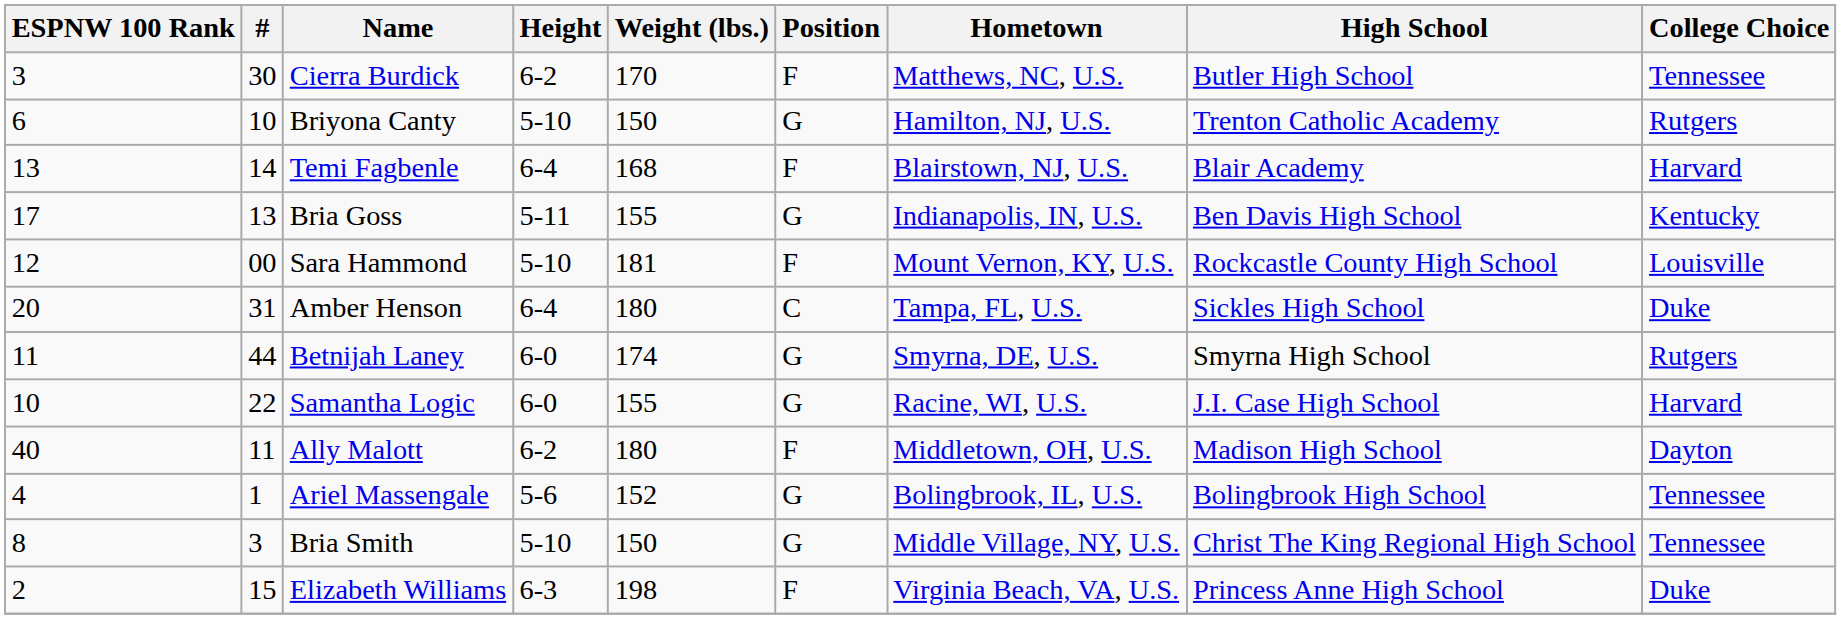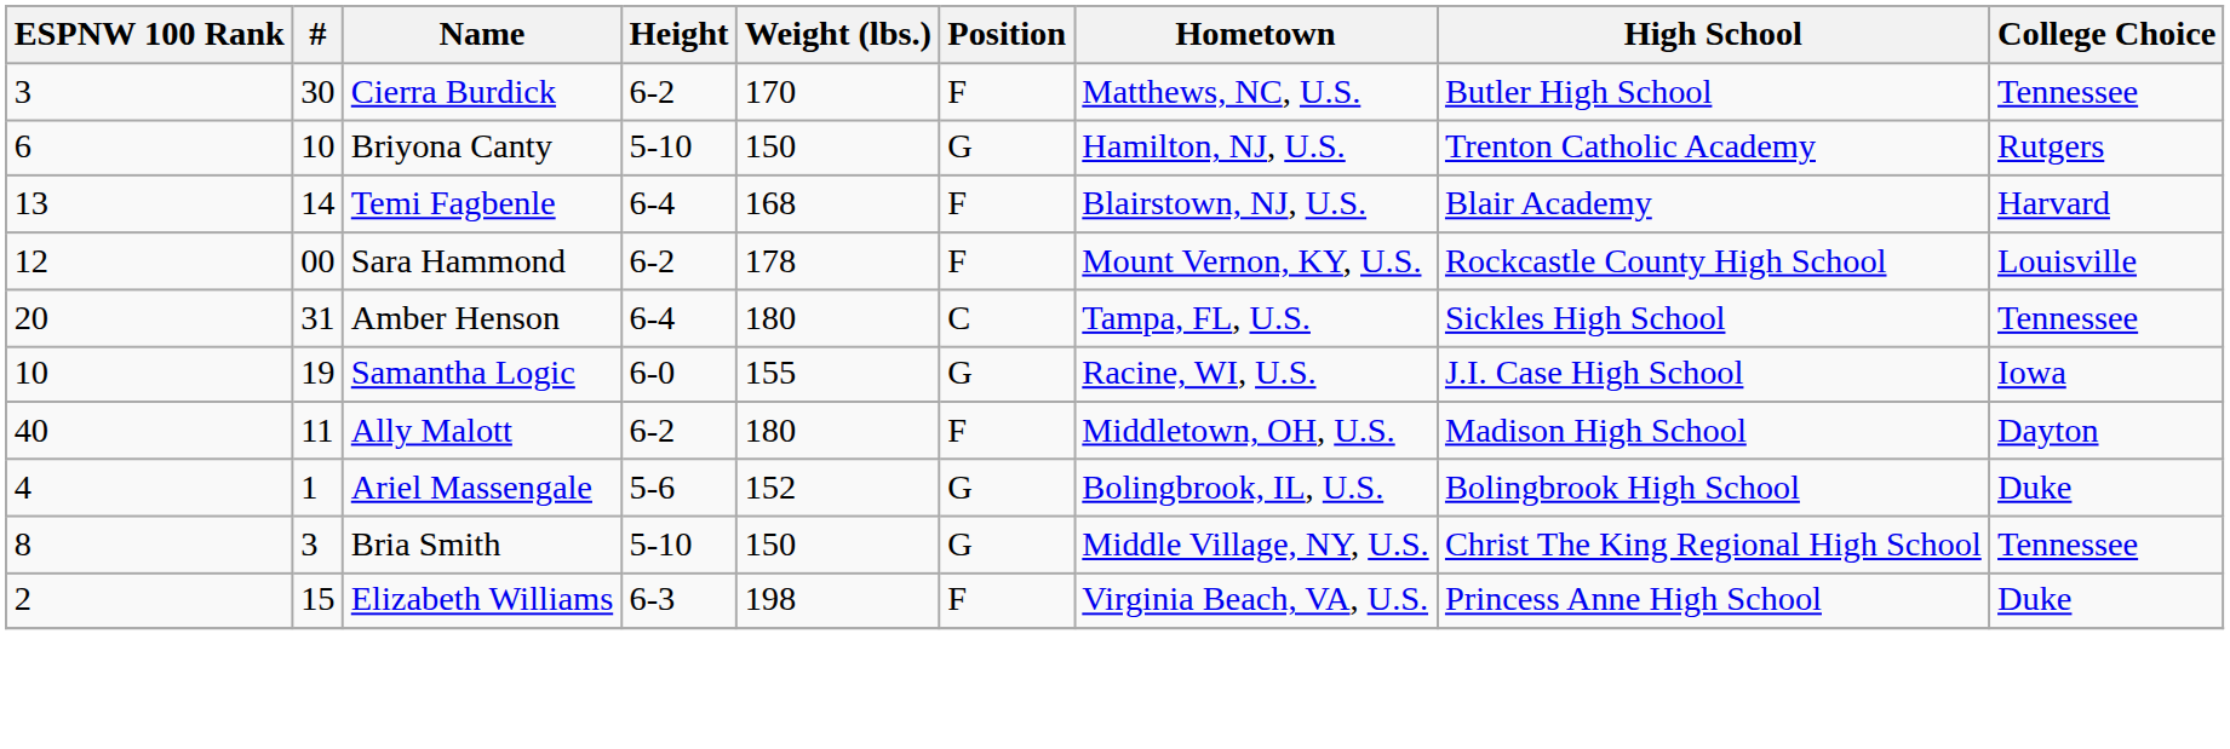- row: 17 | 13 | Bria Goss | 5-11 | 155 | G | Indianapolis, IN, U.S. | Ben Davis High School | Kentucky
Sara Hammond | Height: 5-10 -> 6-2
Sara Hammond | Weight (lbs.): 181 -> 178
Amber Henson | College Choice: Duke -> Tennessee
- row: 11 | 44 | Betnijah Laney | 6-0 | 174 | G | Smyrna, DE, U.S. | Smyrna High School | Rutgers
Samantha Logic | #: 22 -> 19
Samantha Logic | College Choice: Harvard -> Iowa
Ariel Massengale | College Choice: Tennessee -> Duke
